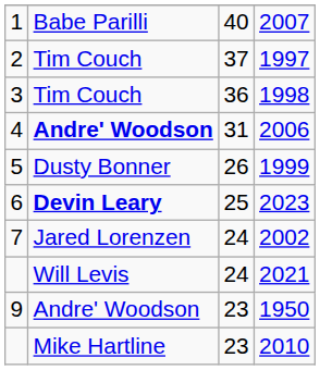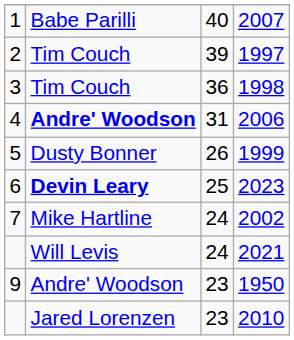1997 | column 3: 37 -> 39
2002 | column 2: Jared Lorenzen -> Mike Hartline
2010 | column 2: Mike Hartline -> Jared Lorenzen
